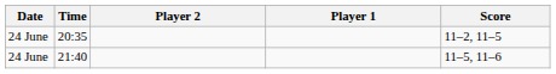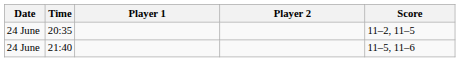columns swapped: Player 1 <-> Player 2
